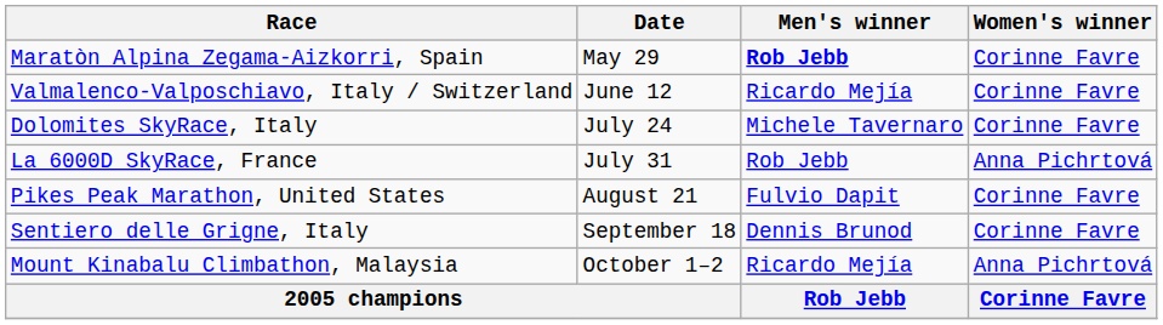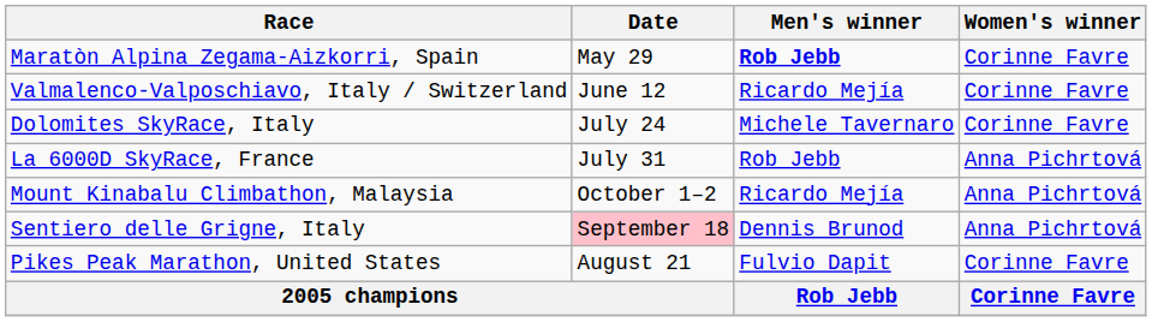rows swapped: Pikes Peak Marathon, United States <-> Mount Kinabalu Climbathon, Malaysia
Sentiero delle Grigne, Italy | Date: no background -> pink background
Sentiero delle Grigne, Italy | Women's winner: Corinne Favre -> Anna Pichrtová
